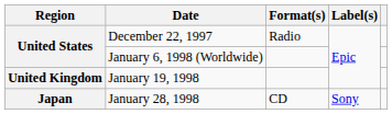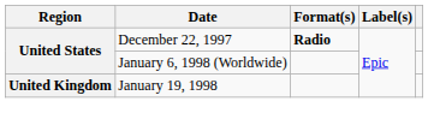December 22, 1997 | Format(s): normal -> bold
- row: Japan | January 28, 1998 | CD | Sony
